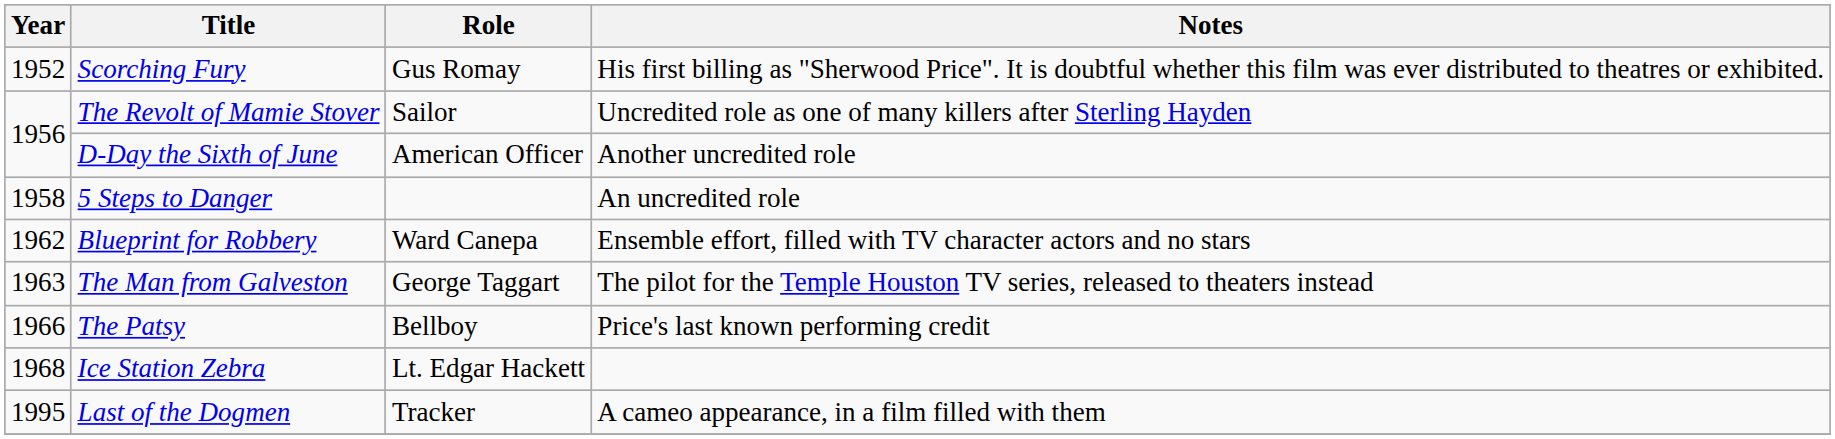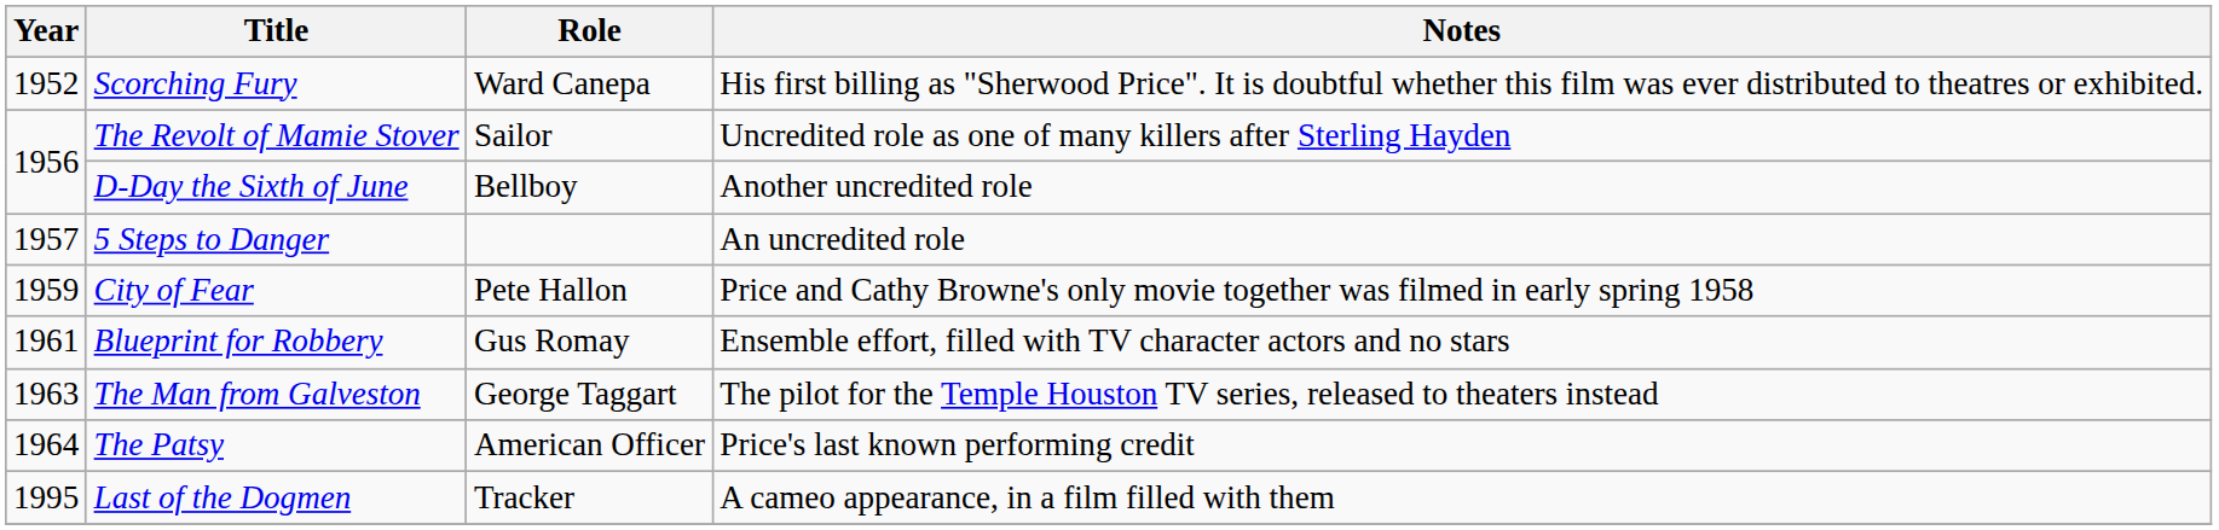Scorching Fury | Role: Gus Romay -> Ward Canepa
D-Day the Sixth of June | Role: American Officer -> Bellboy
5 Steps to Danger | Year: 1958 -> 1957
+ row: 1959 | City of Fear | Pete Hallon | Price and Cathy Browne's only movie together was filmed in early spring 1958
Blueprint for Robbery | Year: 1962 -> 1961
Blueprint for Robbery | Role: Ward Canepa -> Gus Romay
The Patsy | Year: 1966 -> 1964
The Patsy | Role: Bellboy -> American Officer
- row: 1968 | Ice Station Zebra | Lt. Edgar Hackett
